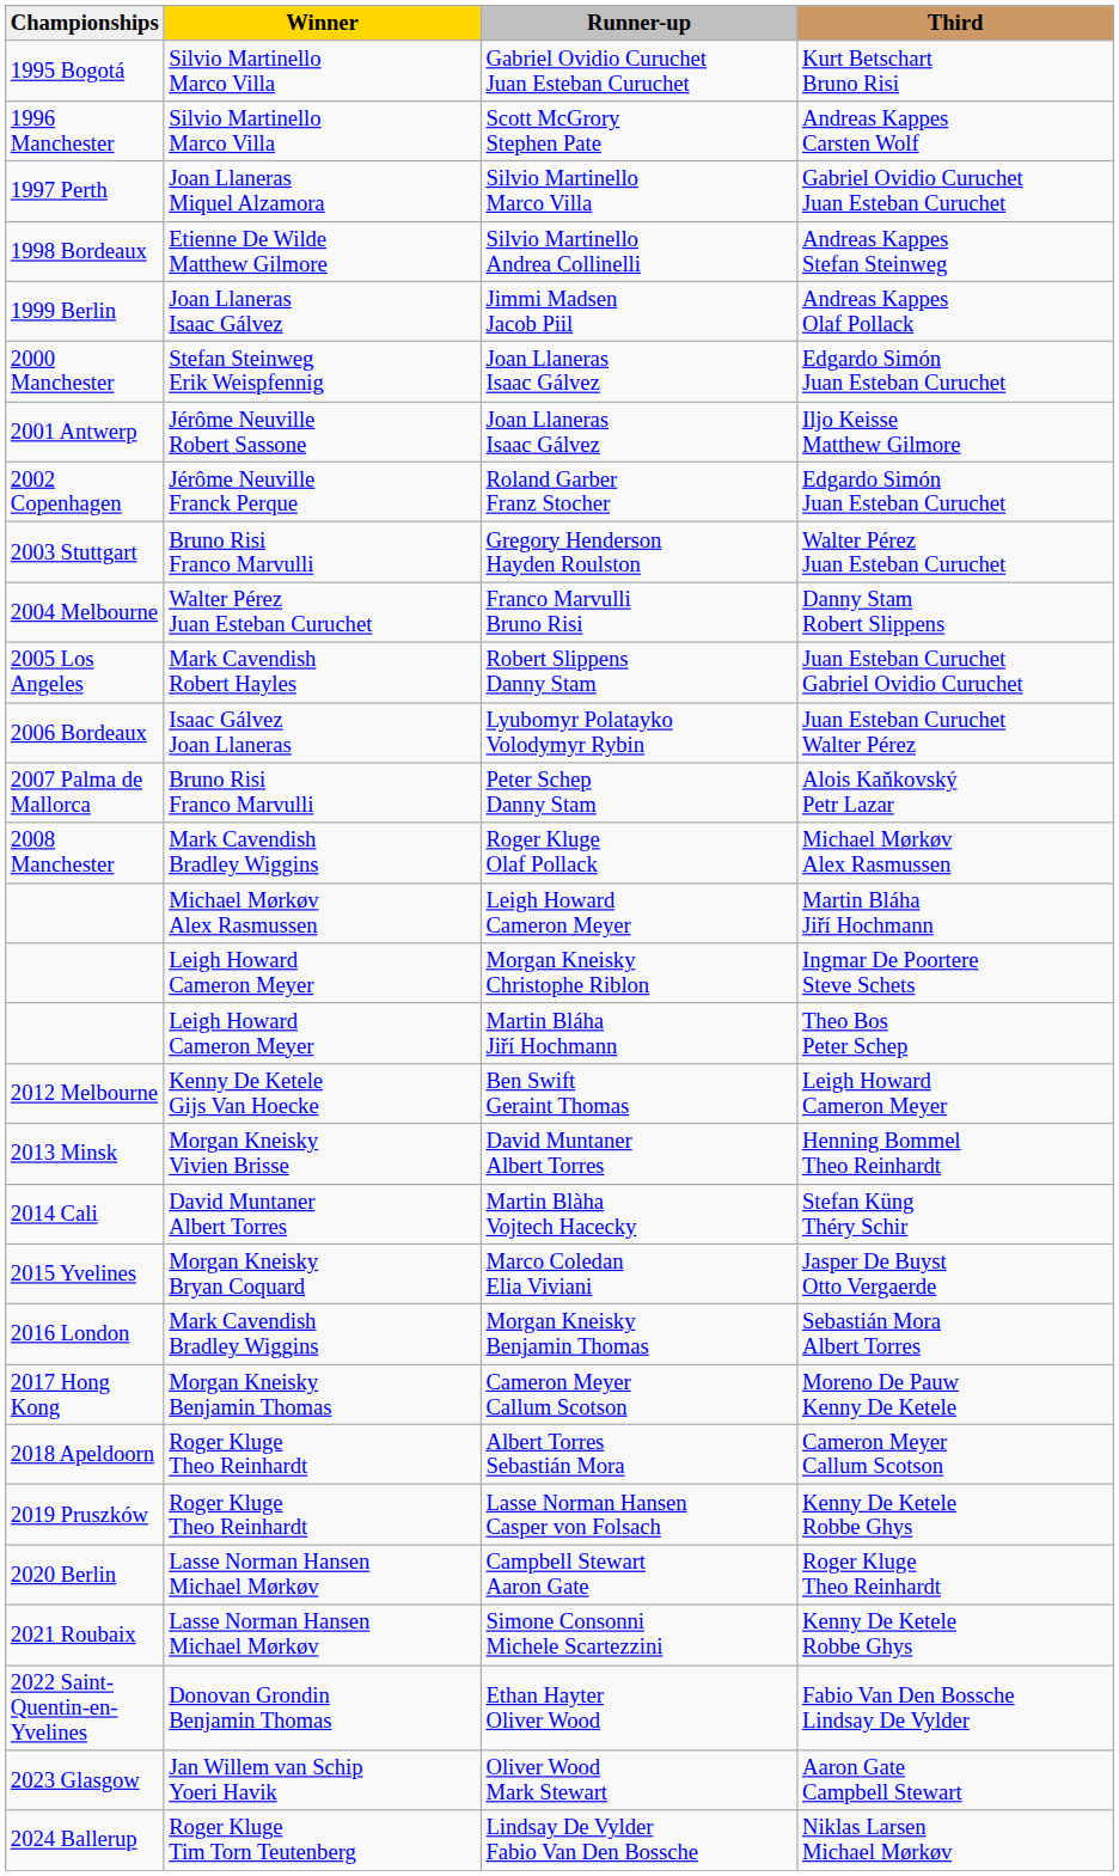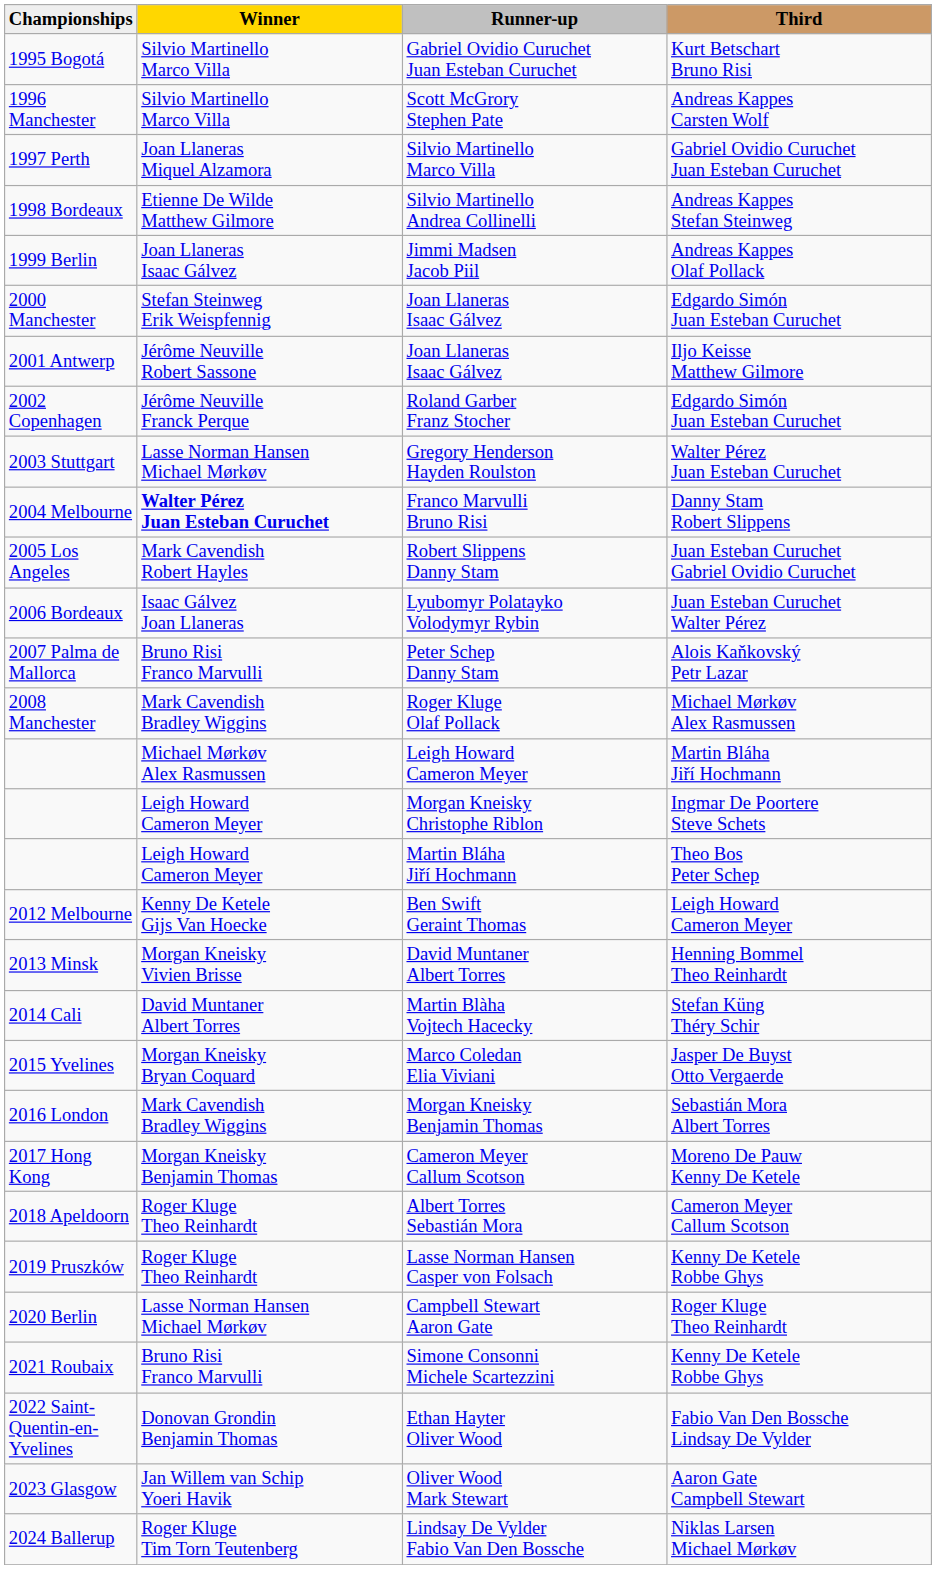Gregory Henderson Hayden Roulston | Winner: Bruno Risi Franco Marvulli -> Lasse Norman Hansen Michael Mørkøv
Franco Marvulli Bruno Risi | Winner: normal -> bold
Simone Consonni Michele Scartezzini | Winner: Lasse Norman Hansen Michael Mørkøv -> Bruno Risi Franco Marvulli
